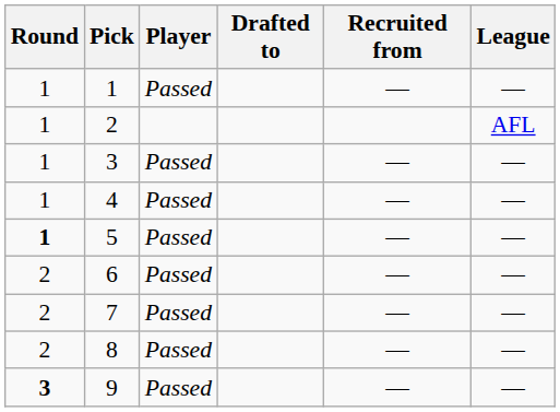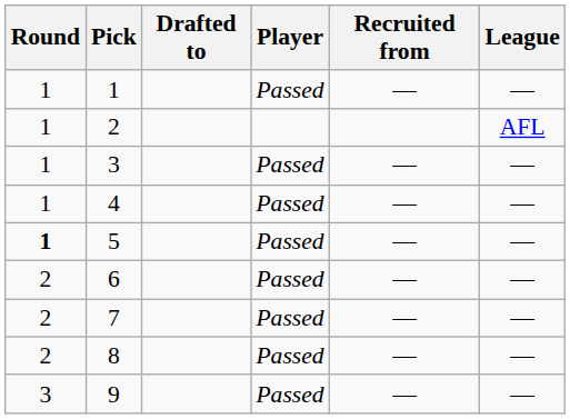columns swapped: Player <-> Drafted to
9 | Round: bold -> normal
